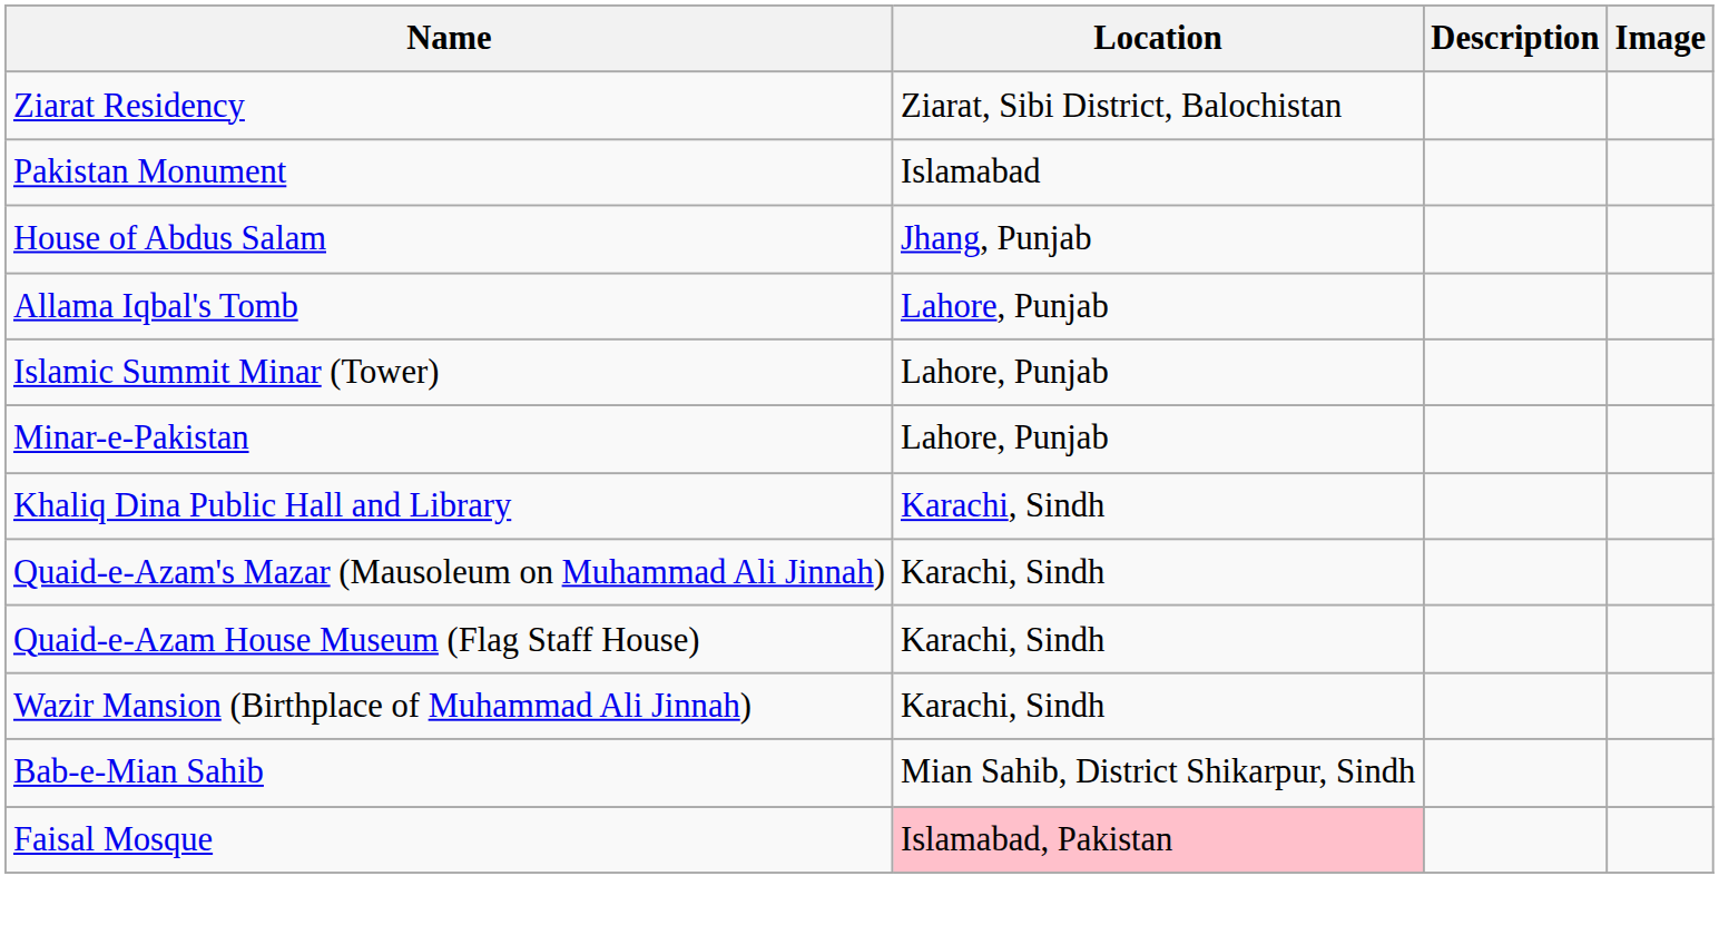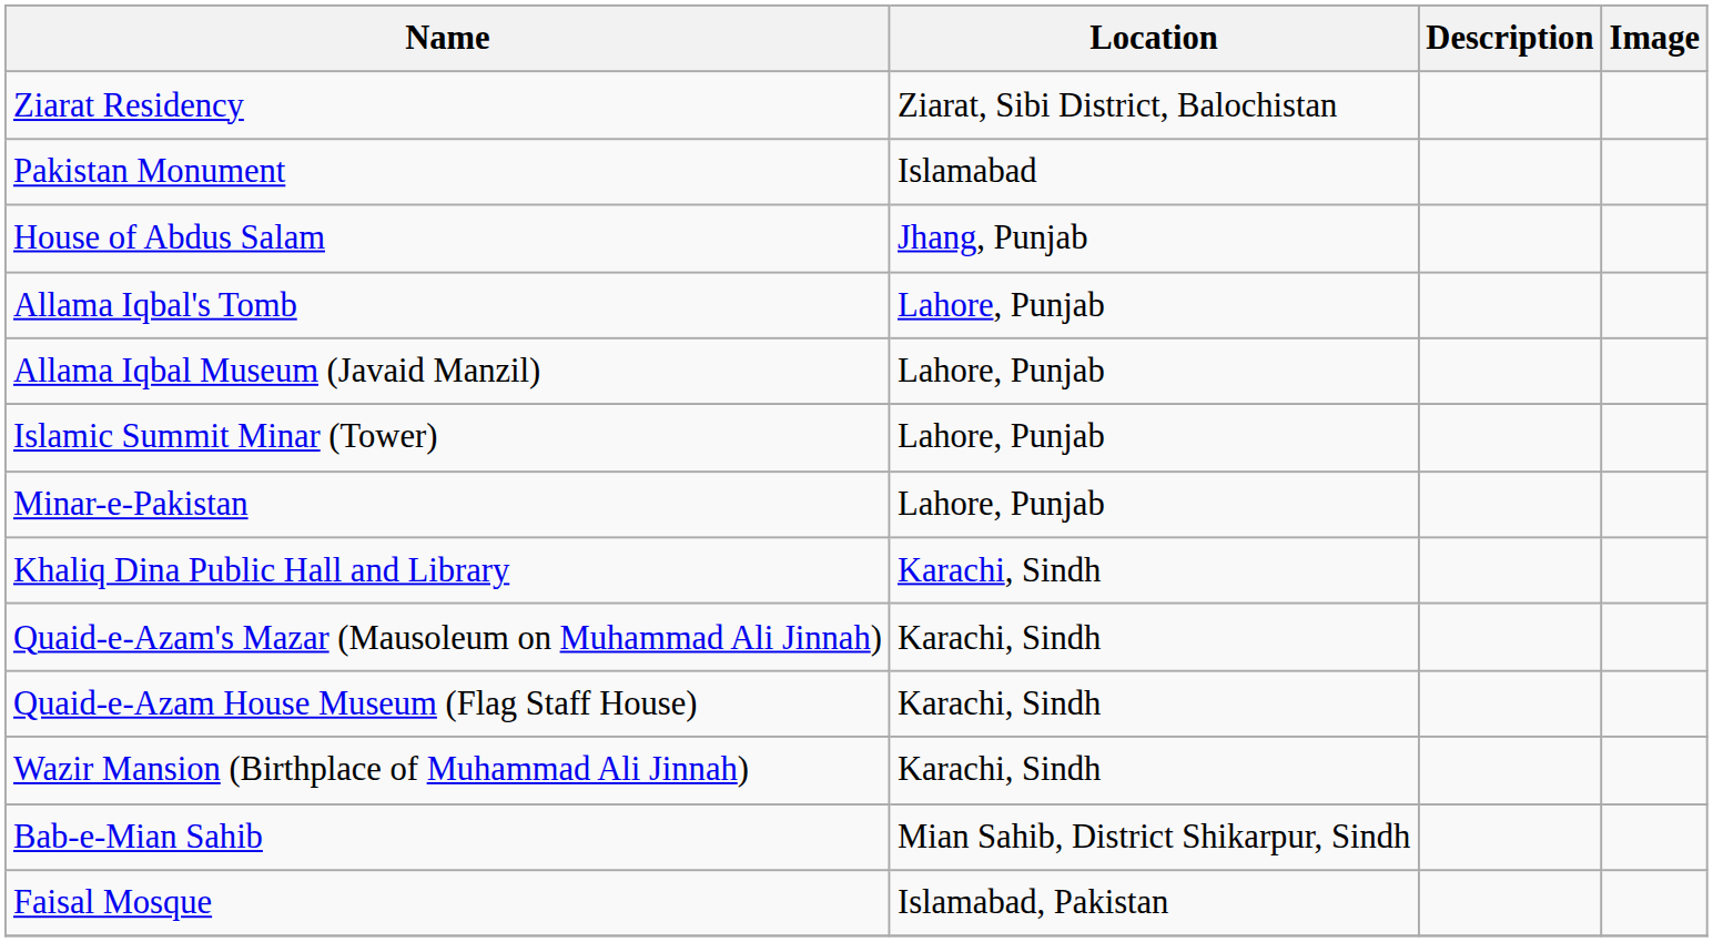+ row: Allama Iqbal Museum (Javaid Manzil) | Lahore, Punjab
Faisal Mosque | Location: pink background -> no background
